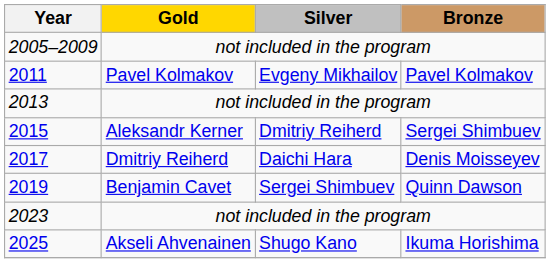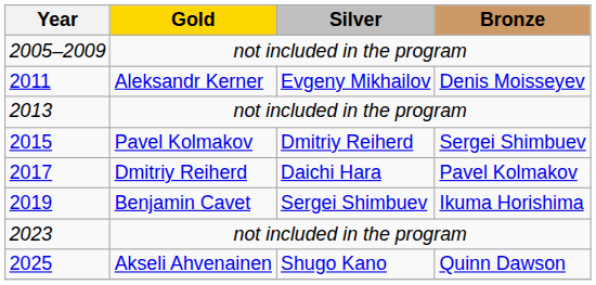2011 | Gold: Pavel Kolmakov -> Aleksandr Kerner
2011 | Bronze: Pavel Kolmakov -> Denis Moisseyev
2015 | Gold: Aleksandr Kerner -> Pavel Kolmakov
2017 | Bronze: Denis Moisseyev -> Pavel Kolmakov
2019 | Bronze: Quinn Dawson -> Ikuma Horishima
2025 | Bronze: Ikuma Horishima -> Quinn Dawson
